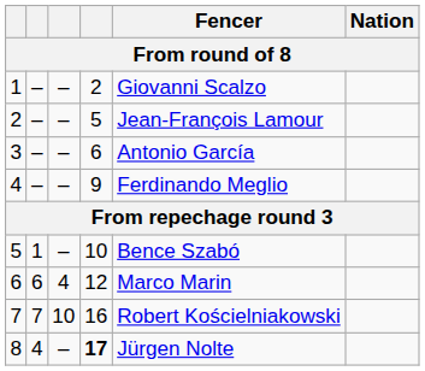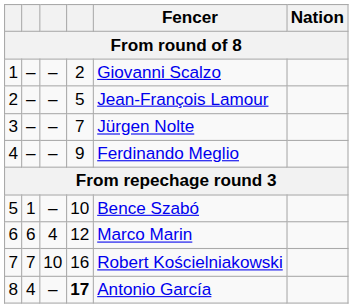3 | column 4: 6 -> 7
3 | Fencer: Antonio García -> Jürgen Nolte
8 | Fencer: Jürgen Nolte -> Antonio García
